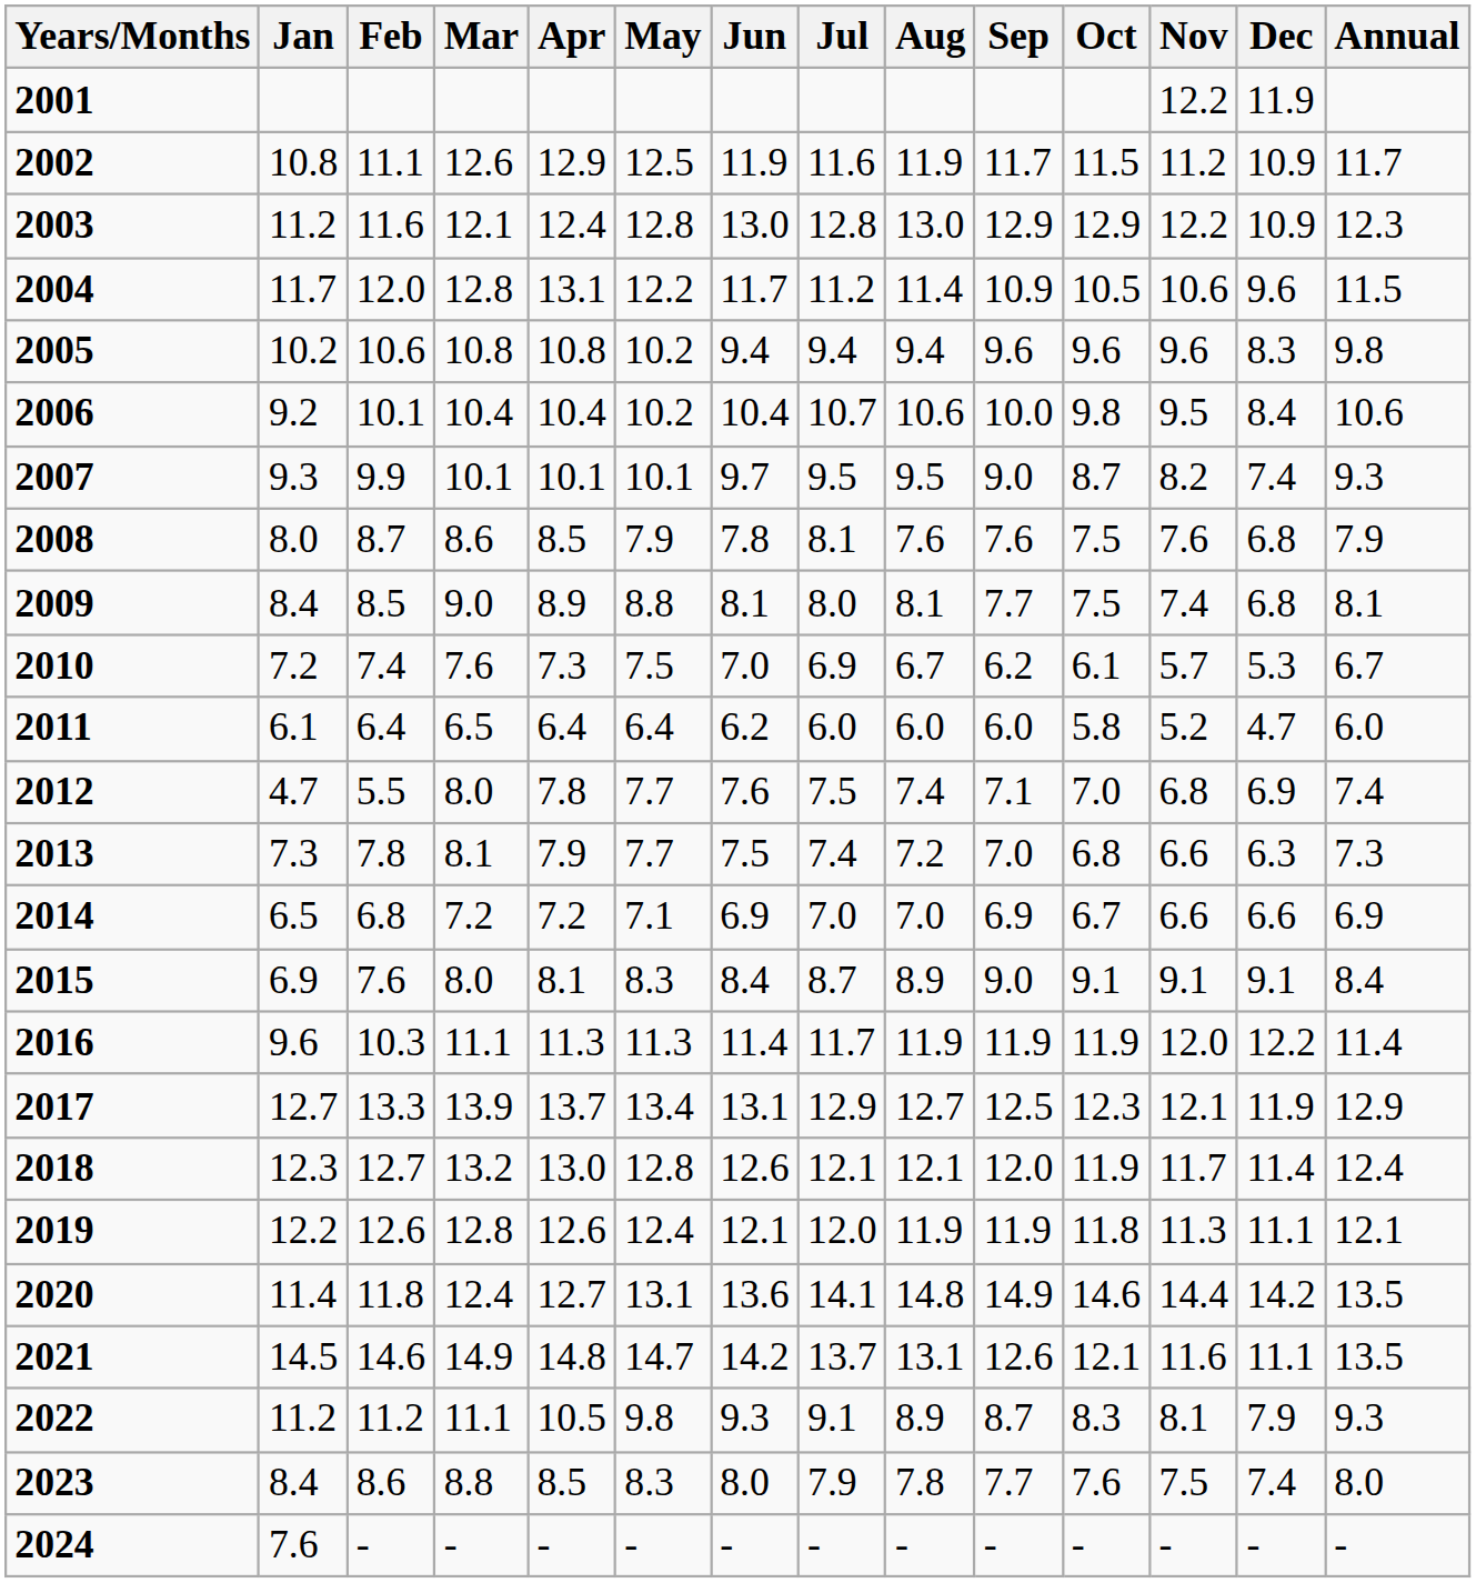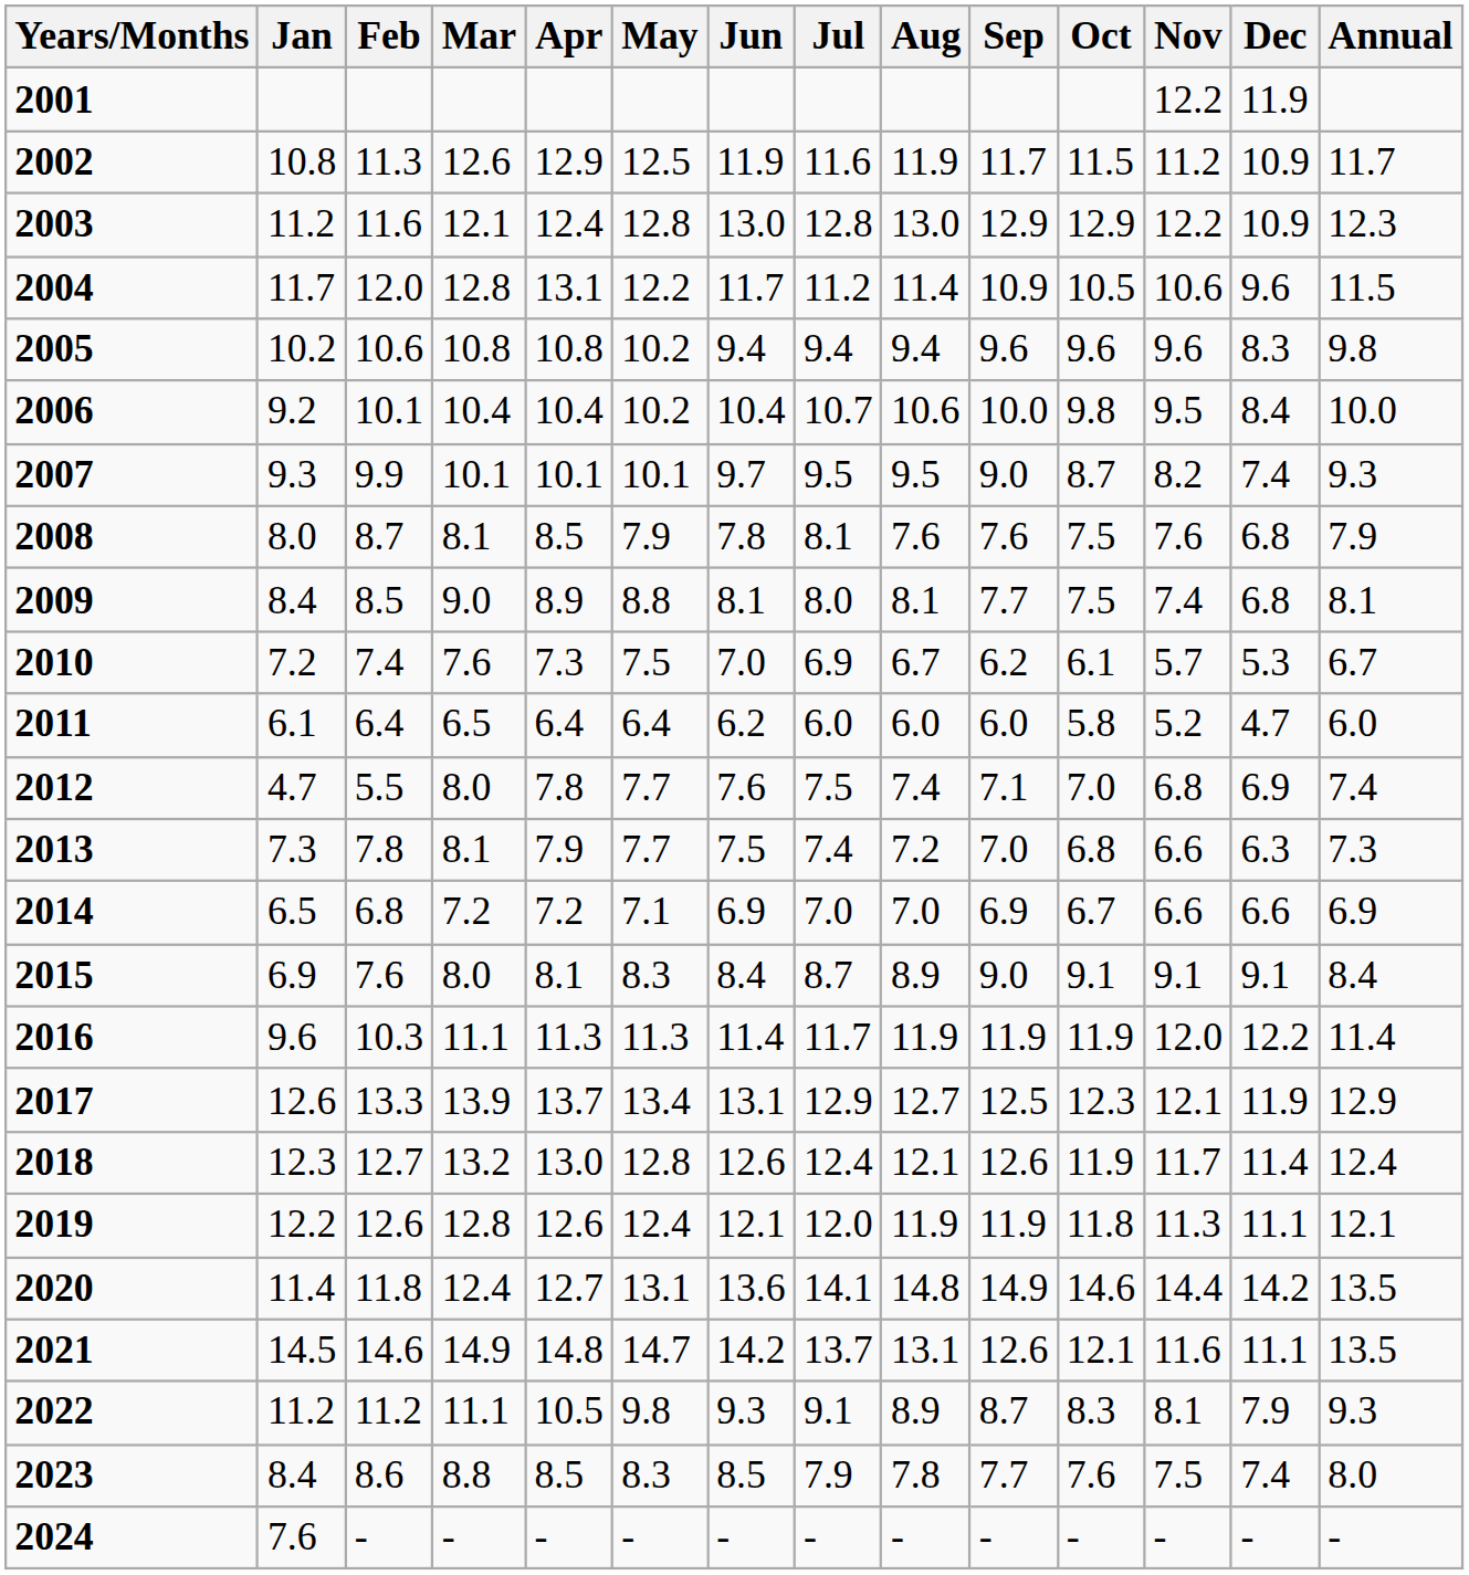2002 | Feb: 11.1 -> 11.3
2006 | Annual: 10.6 -> 10.0
2008 | Mar: 8.6 -> 8.1
2017 | Jan: 12.7 -> 12.6
2018 | Jul: 12.1 -> 12.4
2018 | Sep: 12.0 -> 12.6
2023 | Jun: 8.0 -> 8.5
